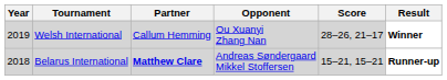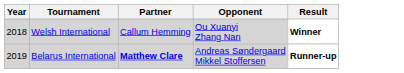- column: Score | 28–26, 21–17 | 15–21, 15–21
Welsh International | Year: 2019 -> 2018
Belarus International | Year: 2018 -> 2019
